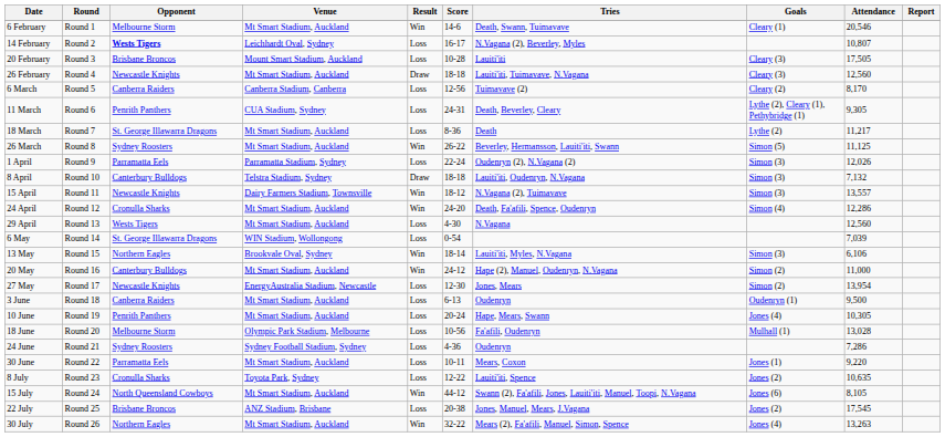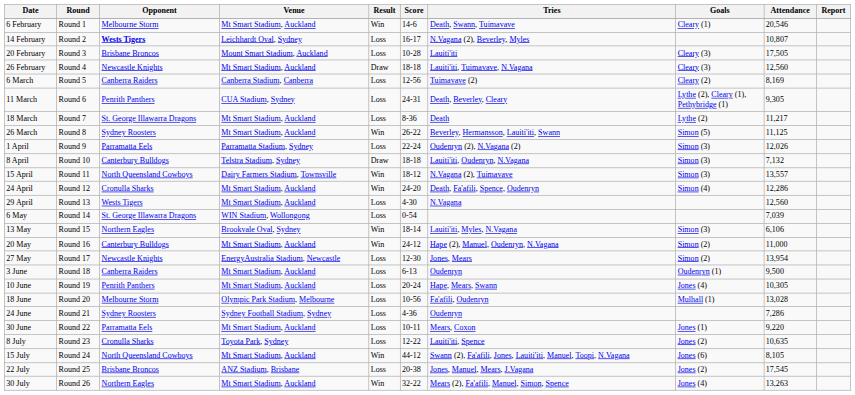6 March | Attendance: 8,170 -> 8,169
15 April | Opponent: Newcastle Knights -> North Queensland Cowboys
